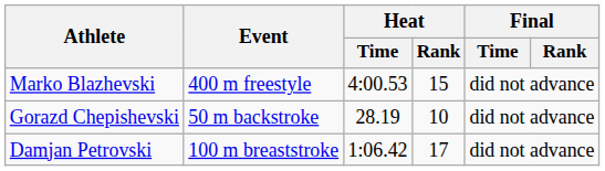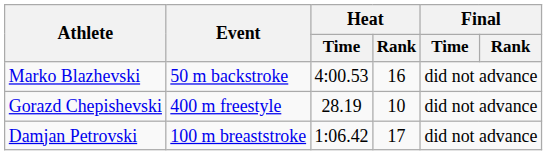Marko Blazhevski | Event: 400 m freestyle -> 50 m backstroke
Marko Blazhevski | Heat / Rank: 15 -> 16
Gorazd Chepishevski | Event: 50 m backstroke -> 400 m freestyle
